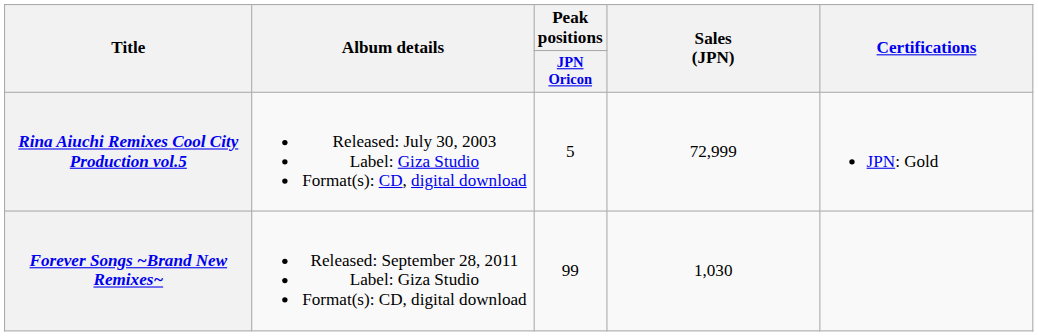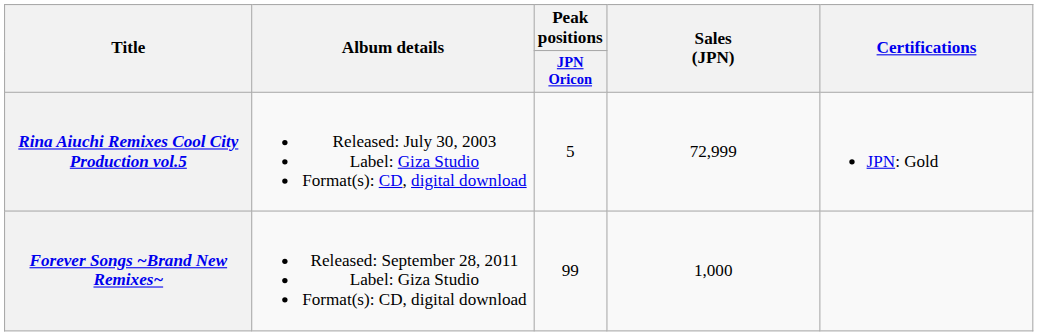Forever Songs ~Brand New Remixes~ | Sales (JPN): 1,030 -> 1,000
